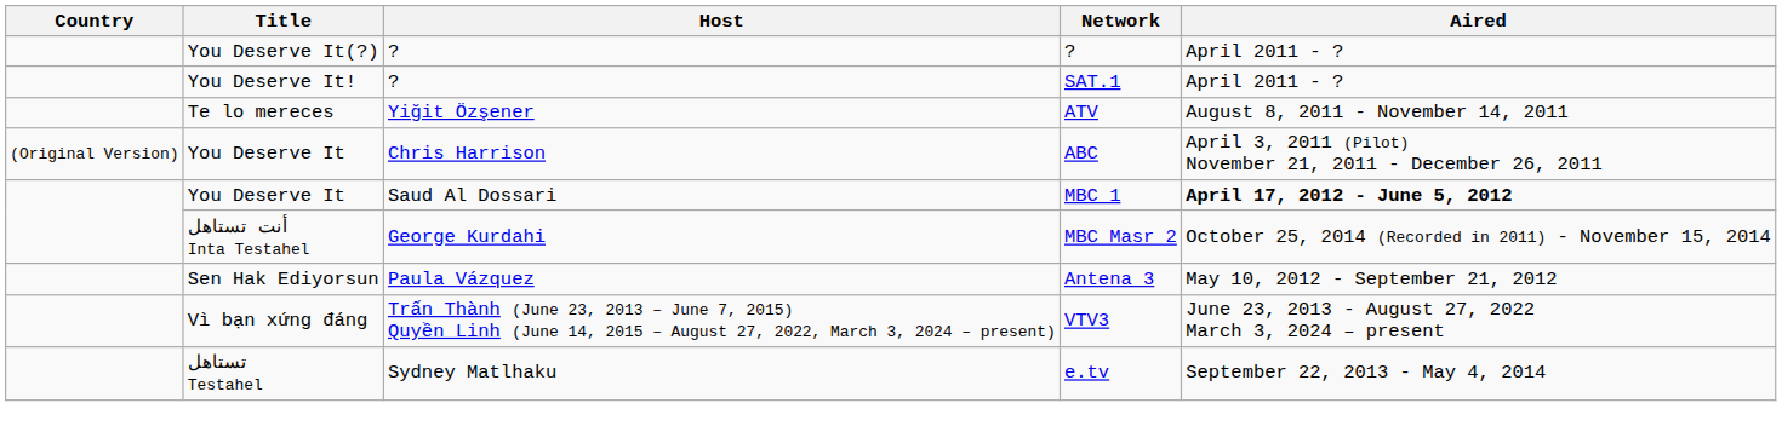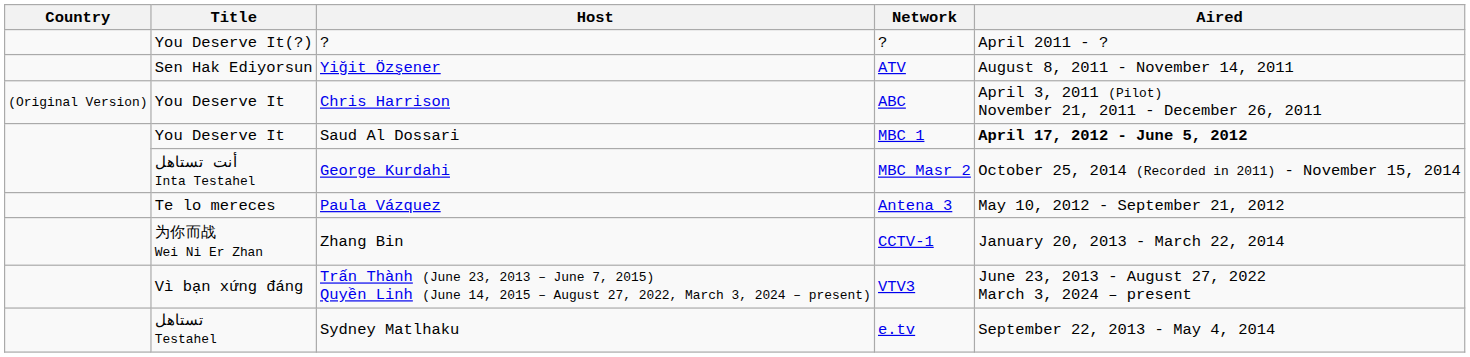- row: You Deserve It! | ? | SAT.1 | April 2011 - ?
ATV | Title: Te lo mereces -> Sen Hak Ediyorsun
Antena 3 | Title: Sen Hak Ediyorsun -> Te lo mereces
+ row: 为你而战 Wei Ni Er Zhan | Zhang Bin | CCTV-1 | January 20, 2013 - March 22, 2014
